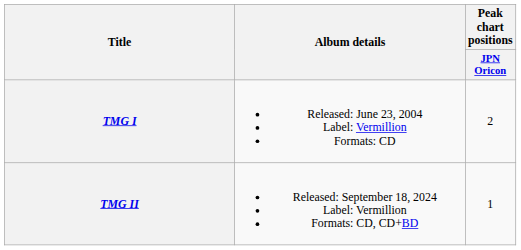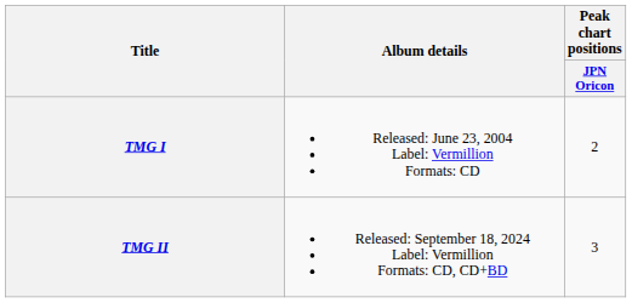TMG II | Peak chart positions / JPN Oricon: 1 -> 3
